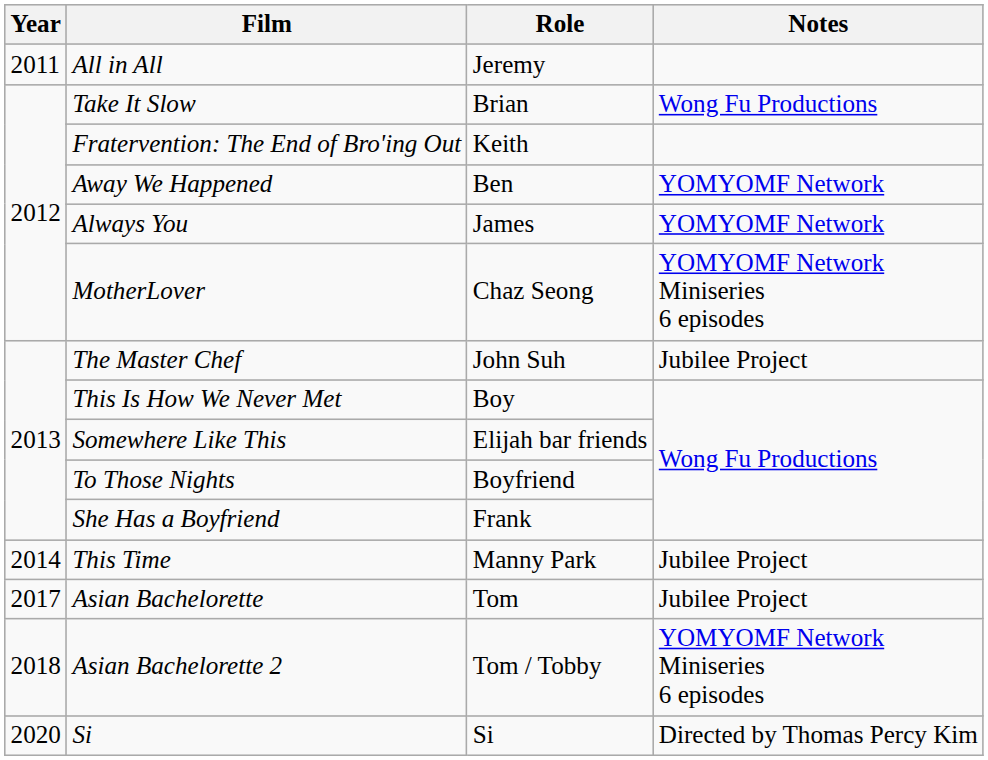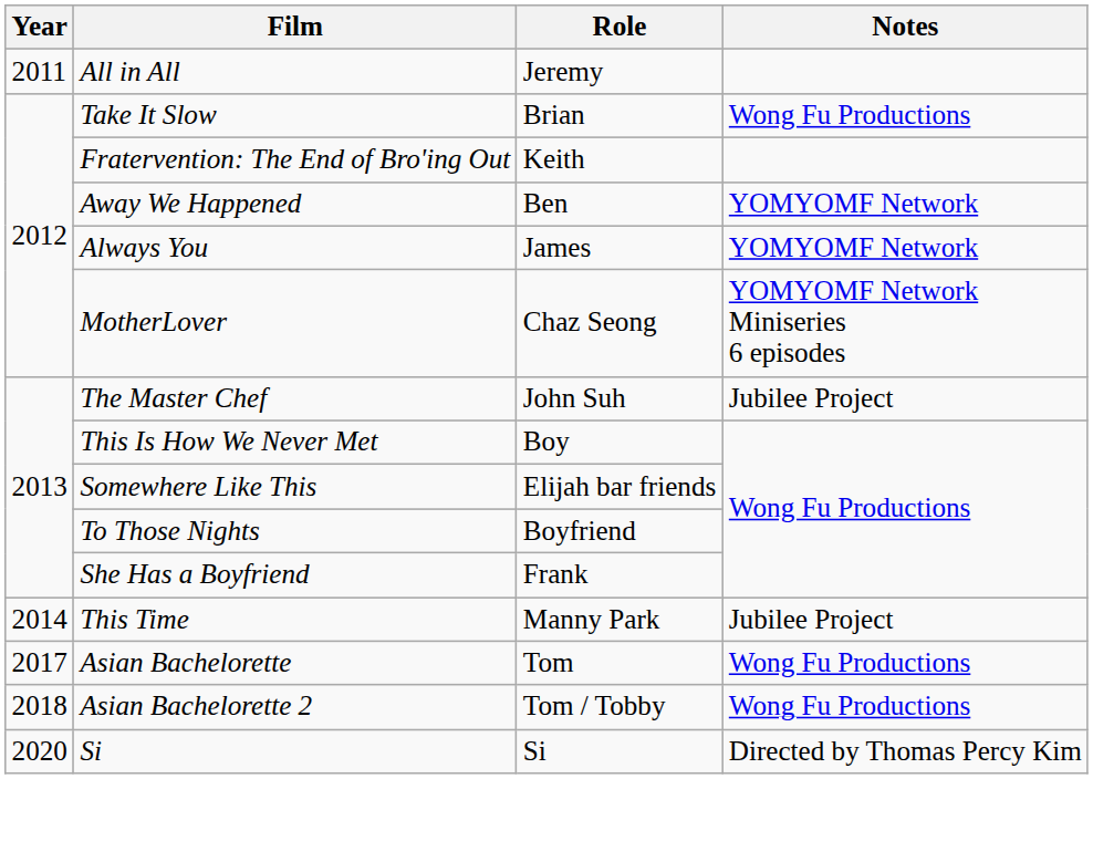Asian Bachelorette | Notes: Jubilee Project -> Wong Fu Productions
Asian Bachelorette 2 | Notes: YOMYOMF Network Miniseries 6 episodes -> Wong Fu Productions
